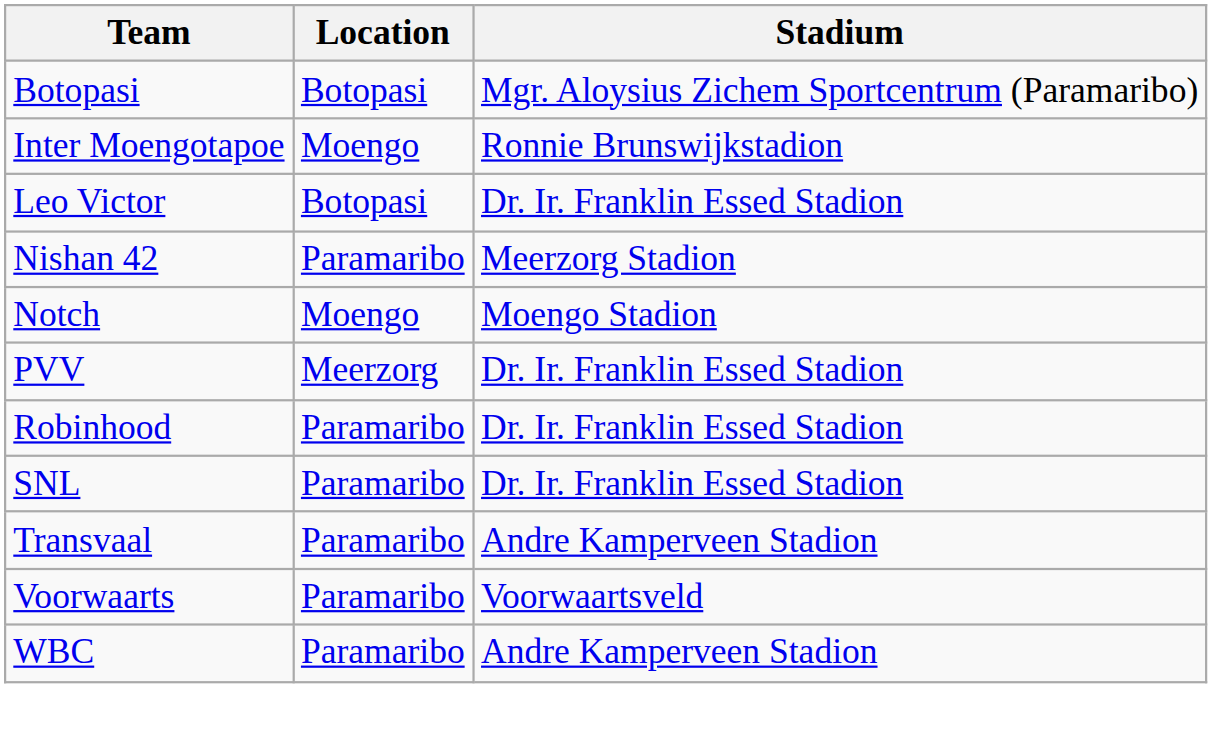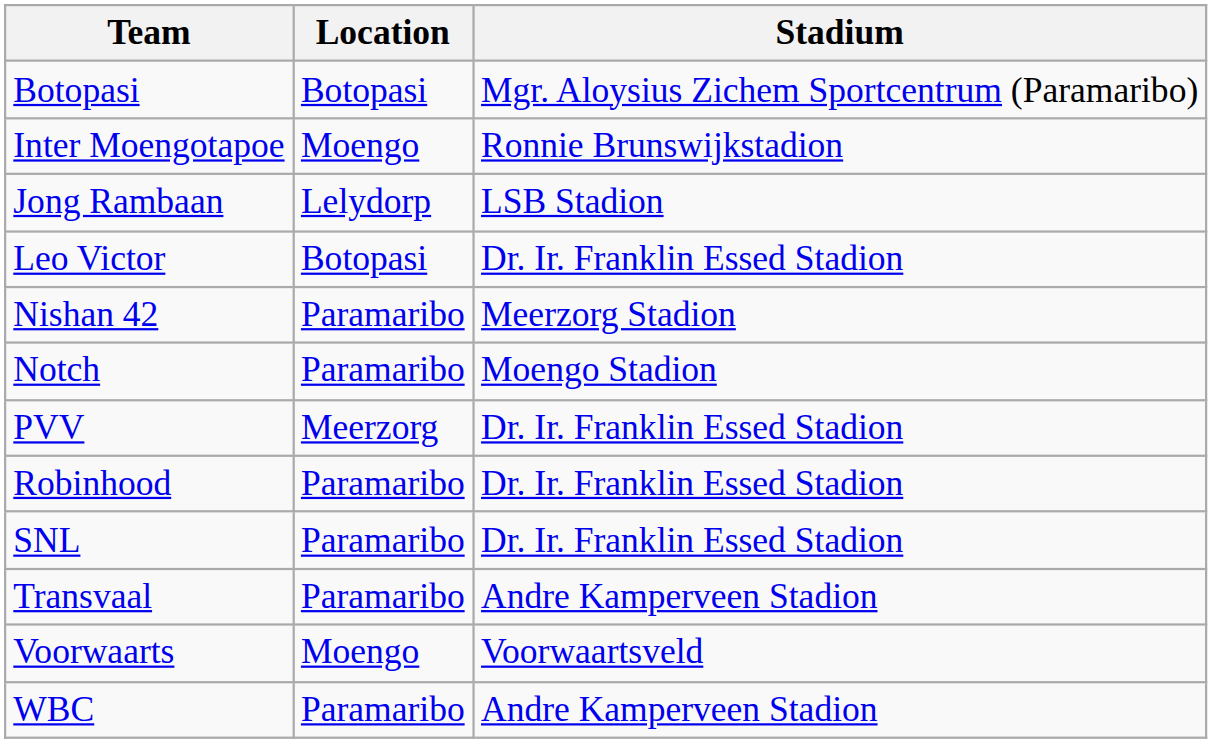+ row: Jong Rambaan | Lelydorp | LSB Stadion
Notch | Location: Moengo -> Paramaribo
Voorwaarts | Location: Paramaribo -> Moengo
